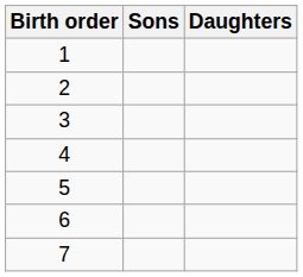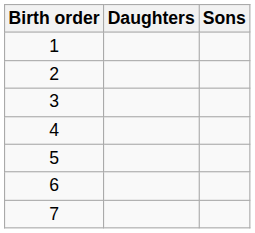columns swapped: Sons <-> Daughters
